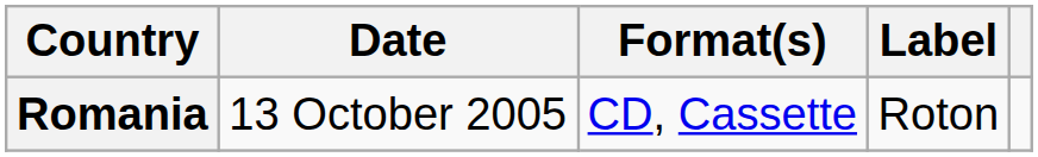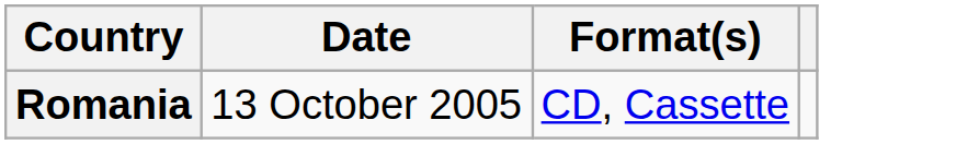- column: Label | Roton
